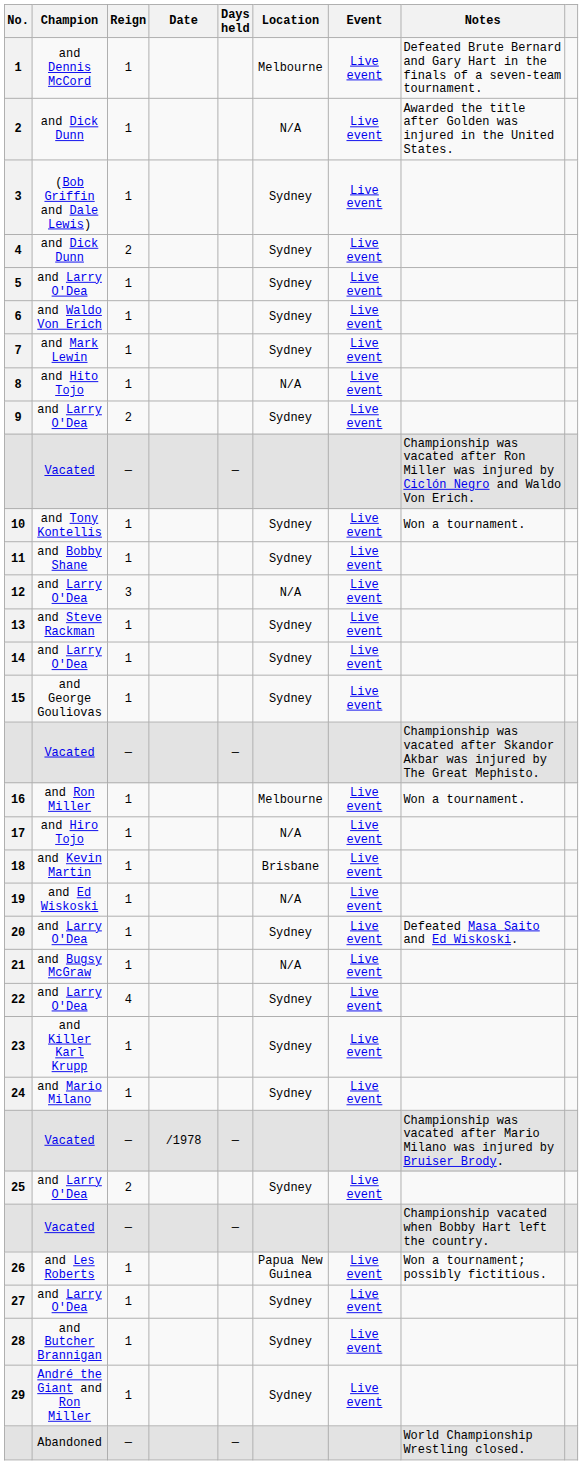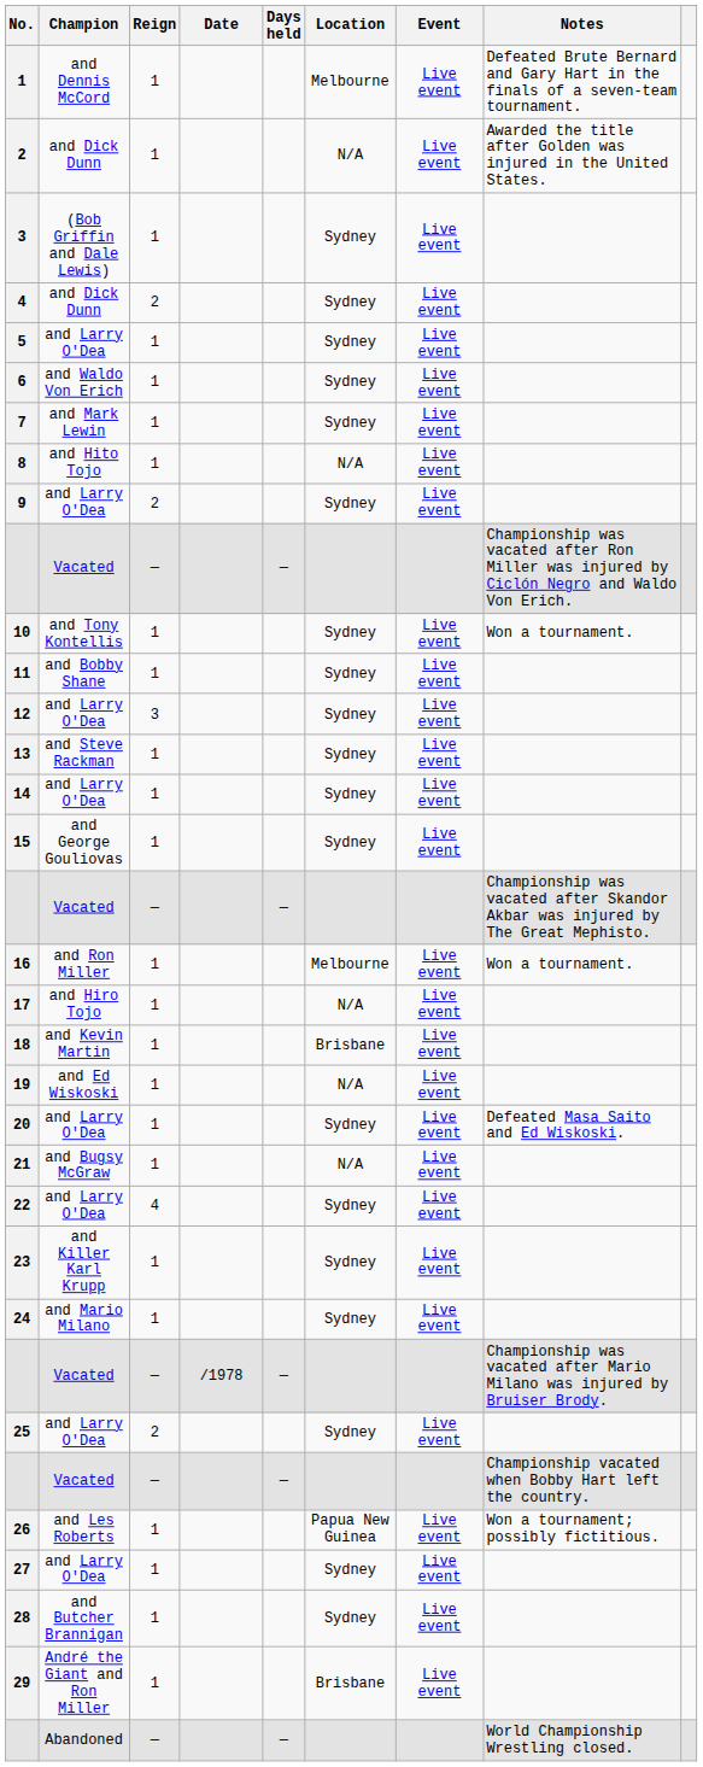12 | Location: N/A -> Sydney
29 | Location: Sydney -> Brisbane
